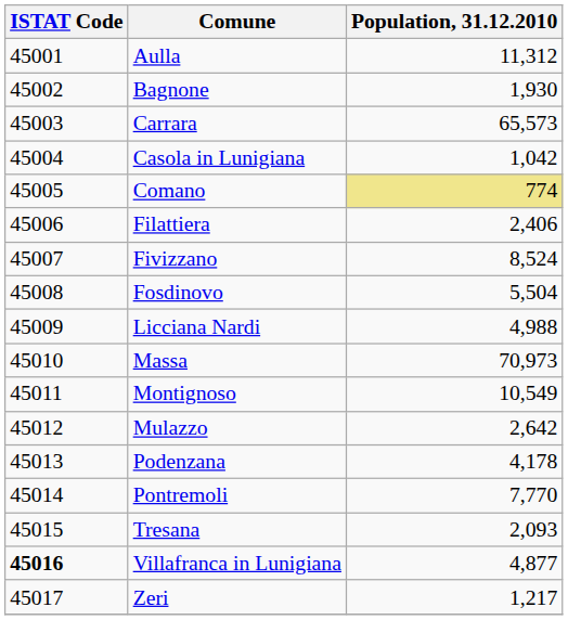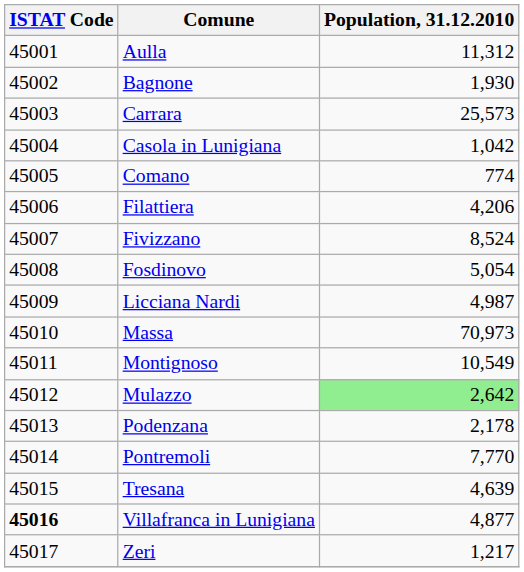Carrara | Population, 31.12.2010: 65,573 -> 25,573
Comano | Population, 31.12.2010: khaki background -> no background
Filattiera | Population, 31.12.2010: 2,406 -> 4,206
Fosdinovo | Population, 31.12.2010: 5,504 -> 5,054
Licciana Nardi | Population, 31.12.2010: 4,988 -> 4,987
Mulazzo | Population, 31.12.2010: no background -> lightgreen background
Podenzana | Population, 31.12.2010: 4,178 -> 2,178
Tresana | Population, 31.12.2010: 2,093 -> 4,639
